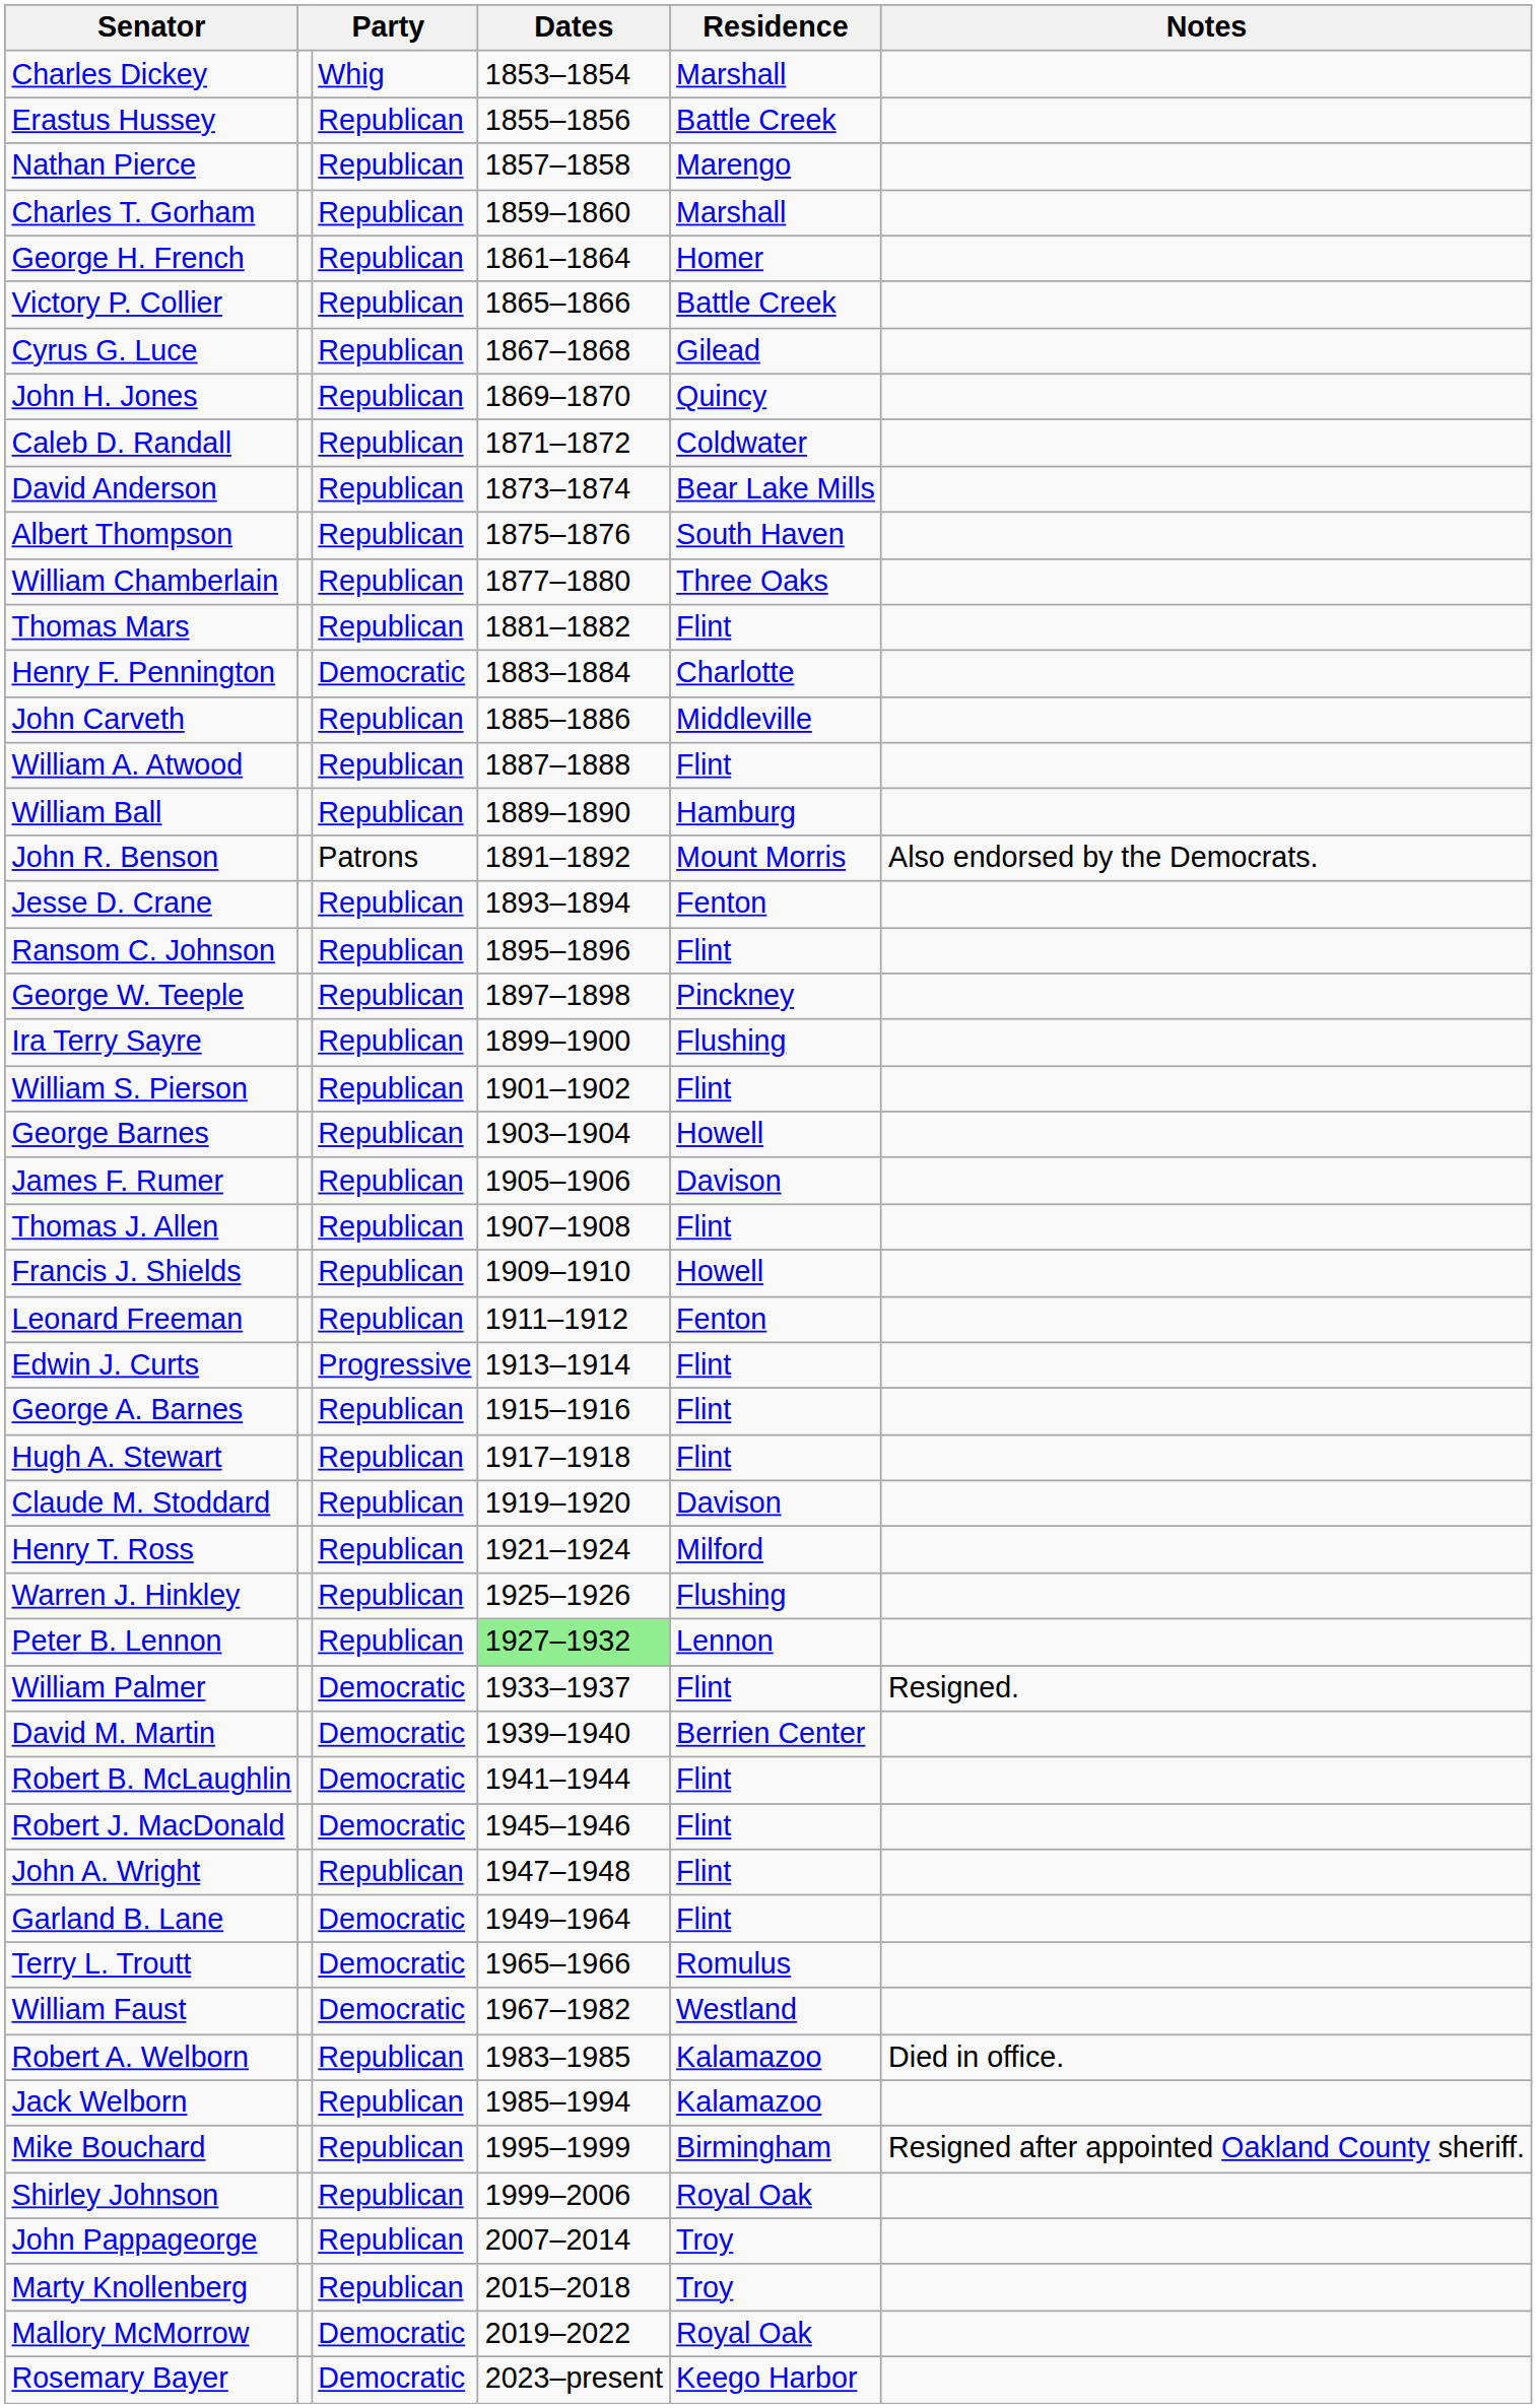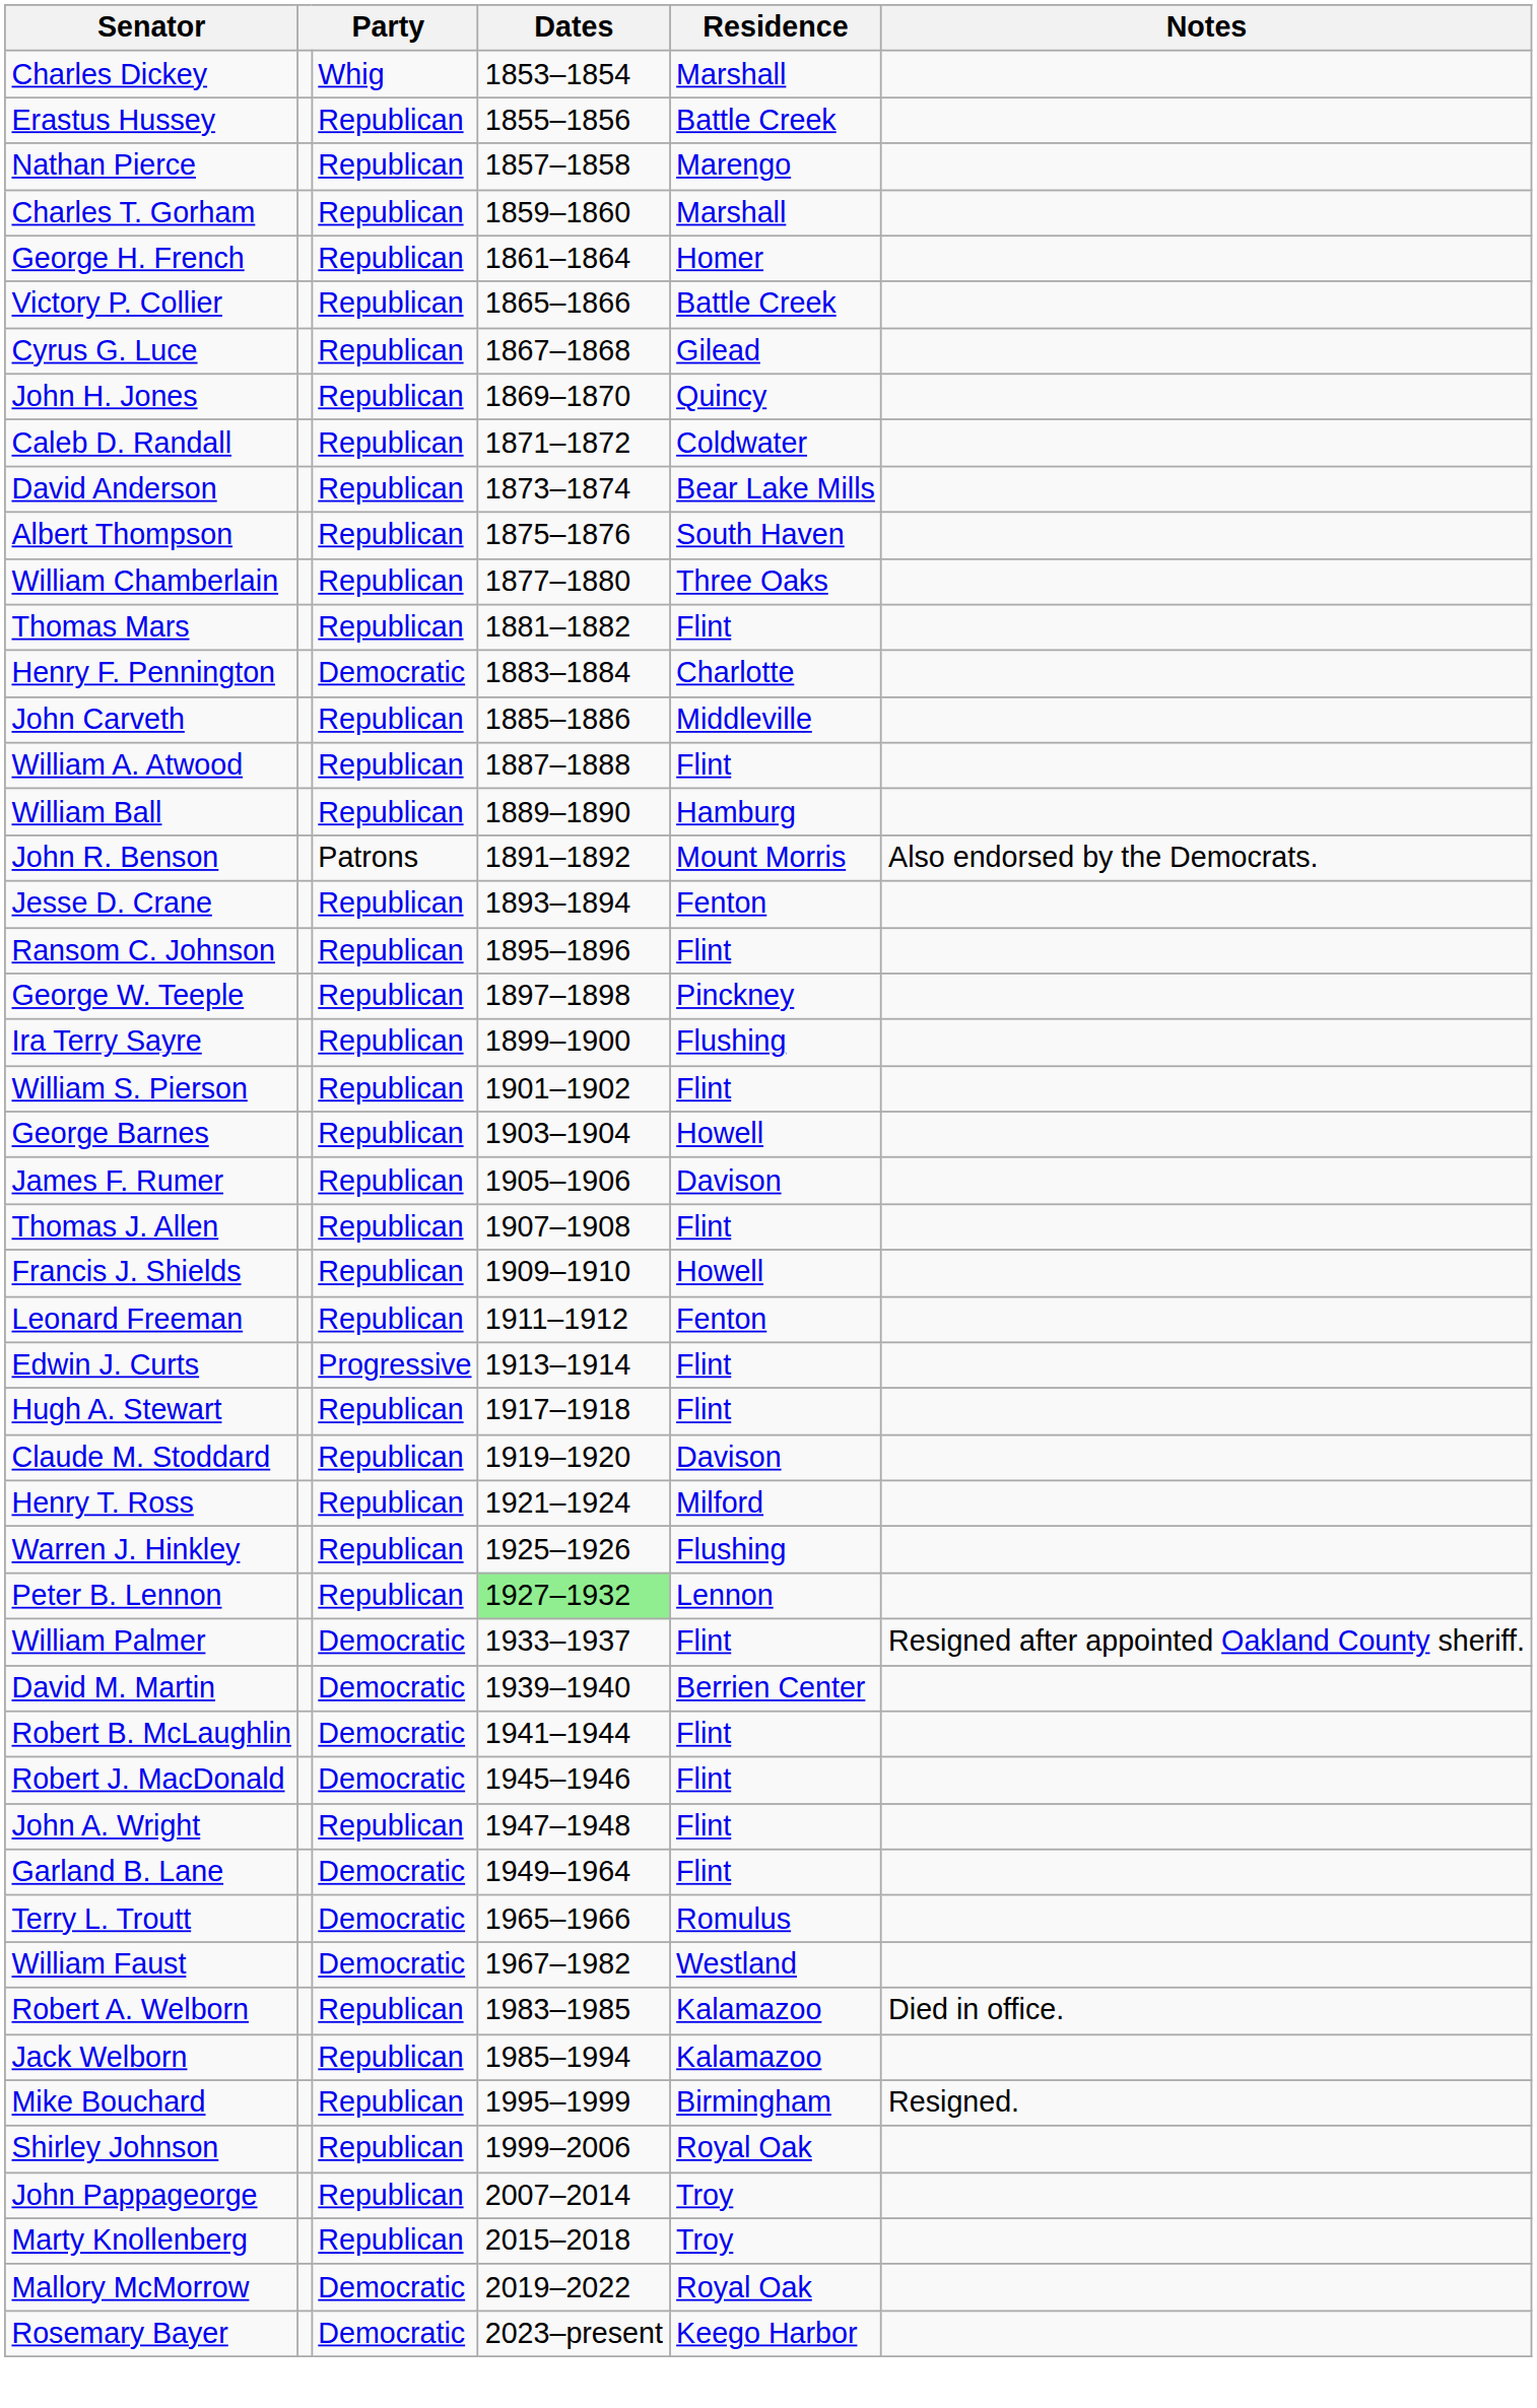- row: George A. Barnes | Republican | 1915–1916 | Flint
William Palmer | Notes: Resigned. -> Resigned after appointed Oakland County sheriff.
Mike Bouchard | Notes: Resigned after appointed Oakland County sheriff. -> Resigned.
